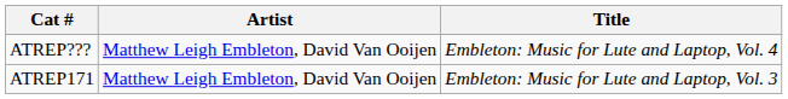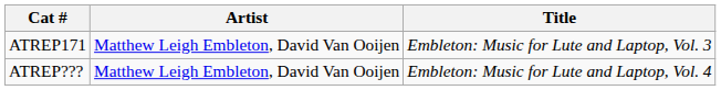rows swapped: ATREP171 <-> ATREP???
